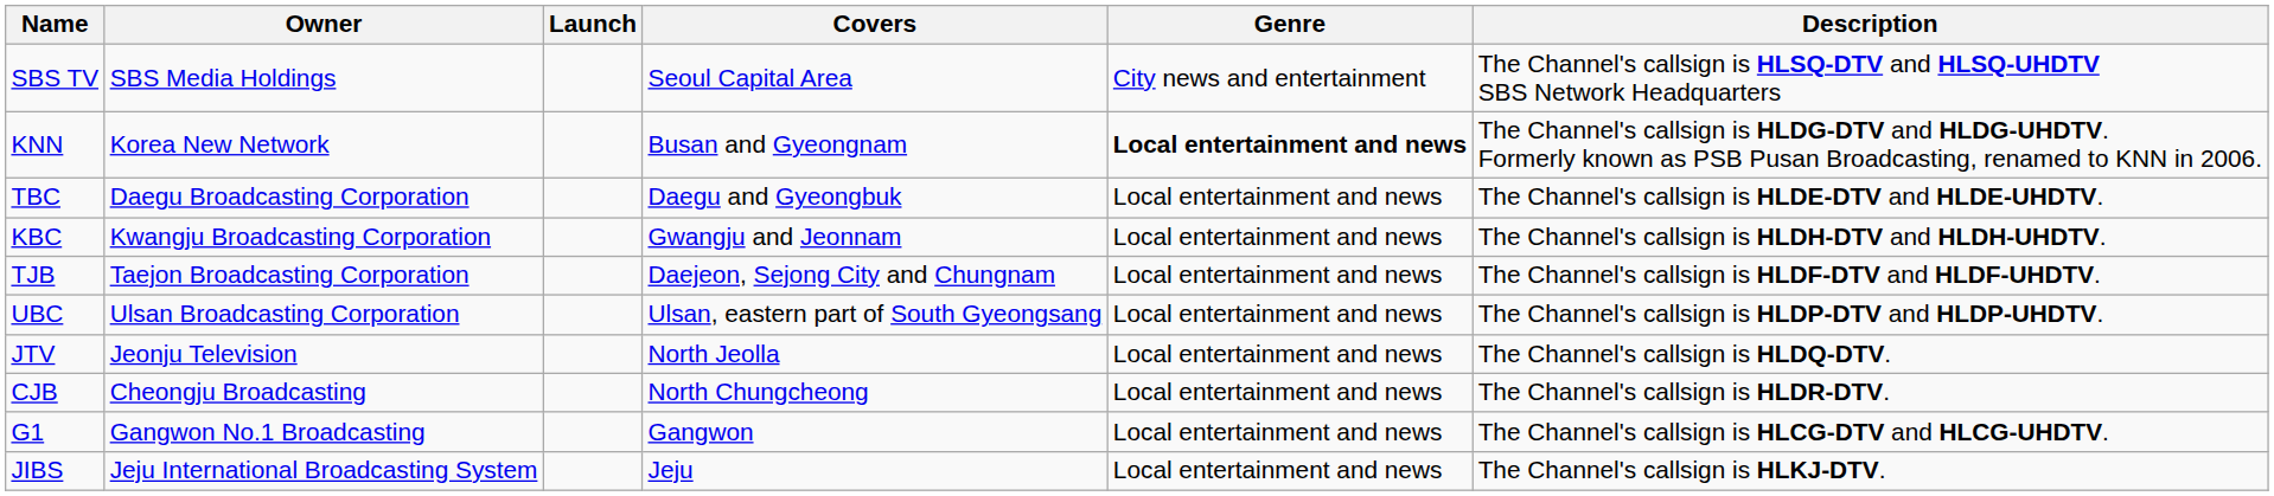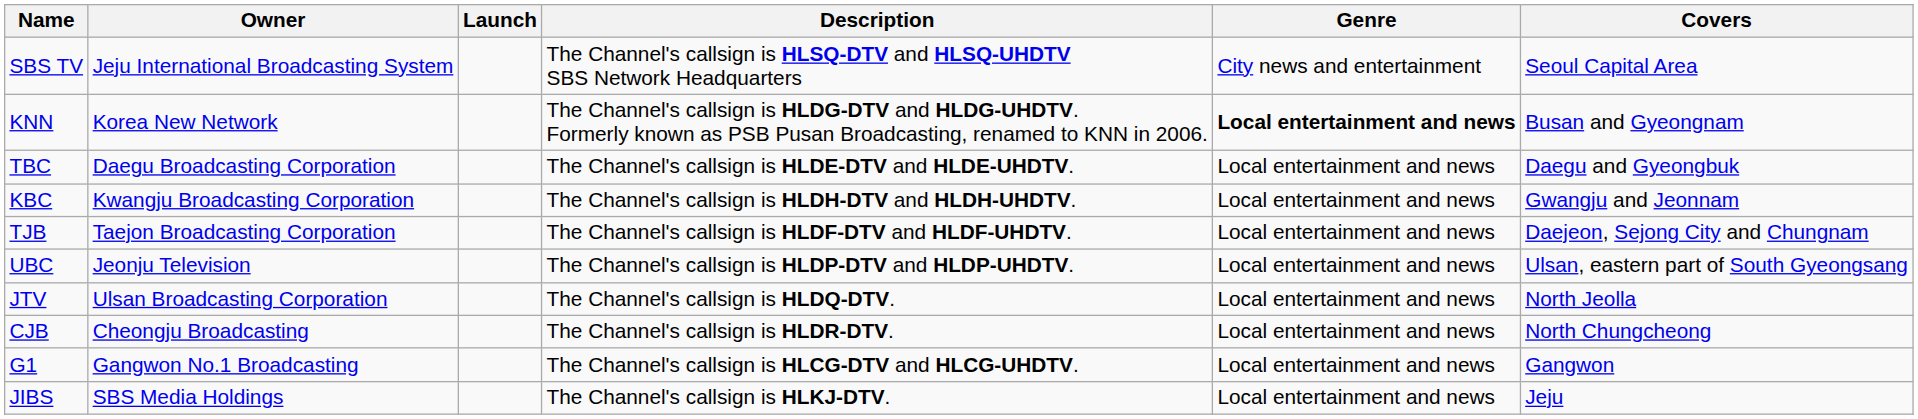columns swapped: Covers <-> Description
SBS TV | Owner: SBS Media Holdings -> Jeju International Broadcasting System
UBC | Owner: Ulsan Broadcasting Corporation -> Jeonju Television
JTV | Owner: Jeonju Television -> Ulsan Broadcasting Corporation
JIBS | Owner: Jeju International Broadcasting System -> SBS Media Holdings
